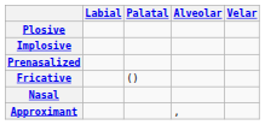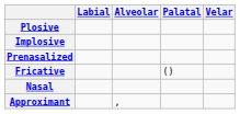columns swapped: Alveolar <-> Palatal
